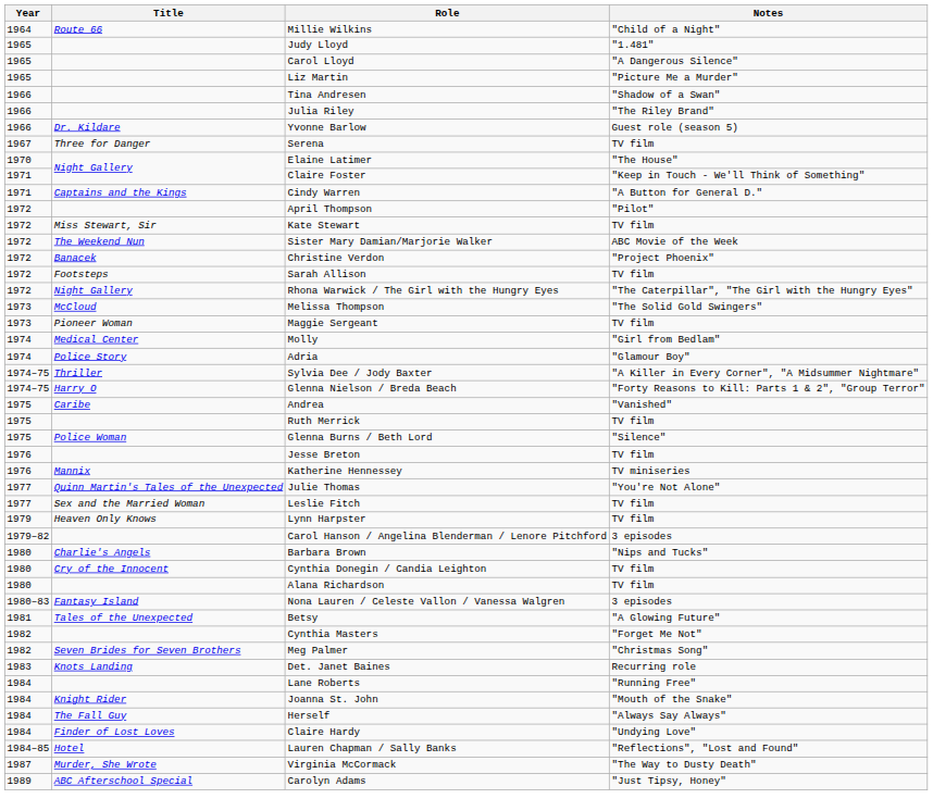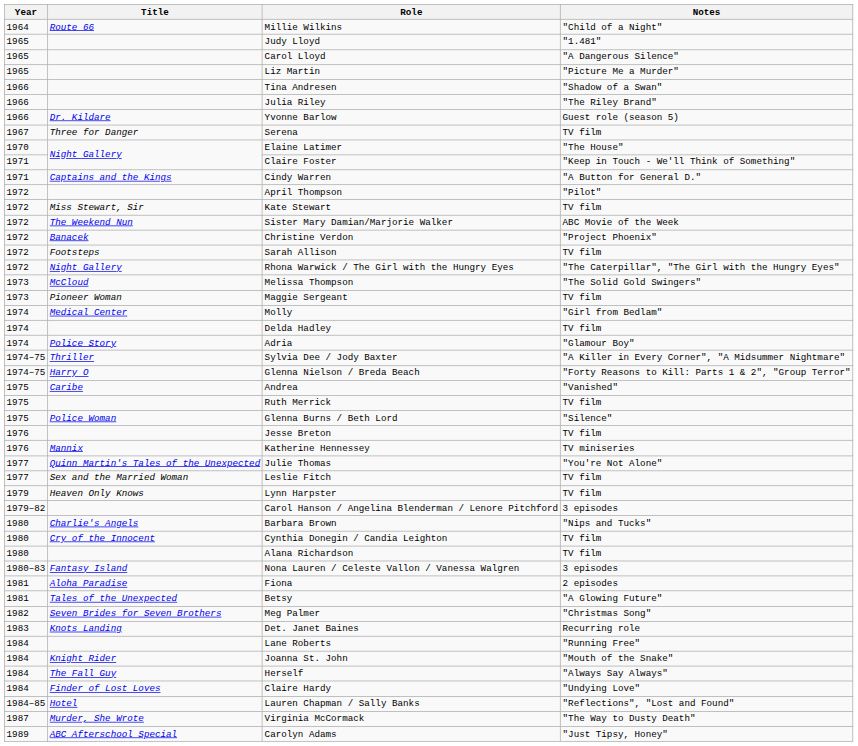+ row: 1974 | Delda Hadley | TV film
+ row: 1981 | Aloha Paradise | Fiona | 2 episodes
- row: 1982 | Cynthia Masters | "Forget Me Not"
